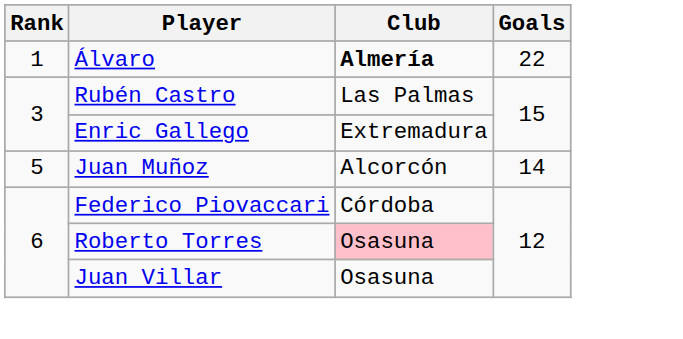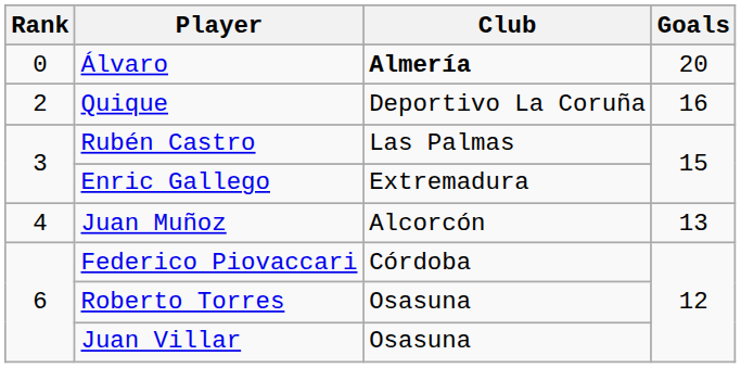Álvaro | Rank: 1 -> 0
Álvaro | Goals: 22 -> 20
+ row: 2 | Quique | Deportivo La Coruña | 16
Juan Muñoz | Rank: 5 -> 4
Juan Muñoz | Goals: 14 -> 13
Roberto Torres | Club: pink background -> no background
